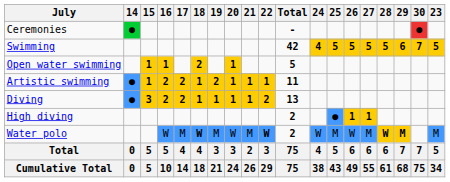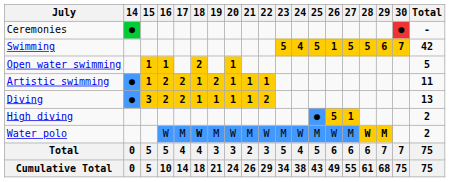columns swapped: 23 <-> Total
Swimming | 26: 5 -> 1
High diving | 26: 1 -> 5
Water polo | 22: bold -> normal
